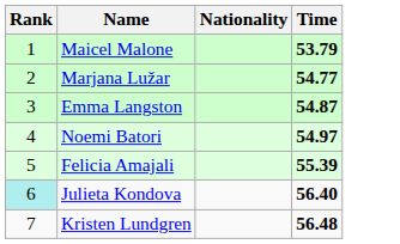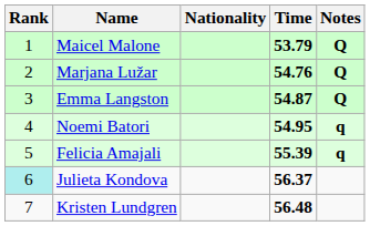+ column: Notes | Q | Q | Q | q | q
Marjana Lužar | Time: 54.77 -> 54.76
Noemi Batori | Time: 54.97 -> 54.95
Julieta Kondova | Time: 56.40 -> 56.37
